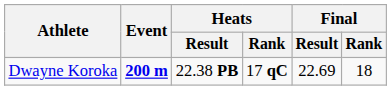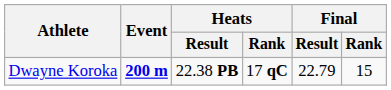Dwayne Koroka | Final / Result: 22.69 -> 22.79
Dwayne Koroka | Final / Rank: 18 -> 15
